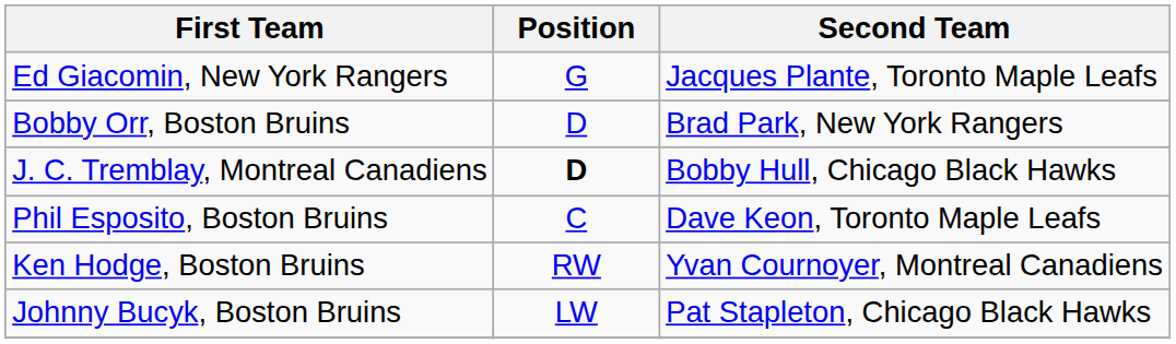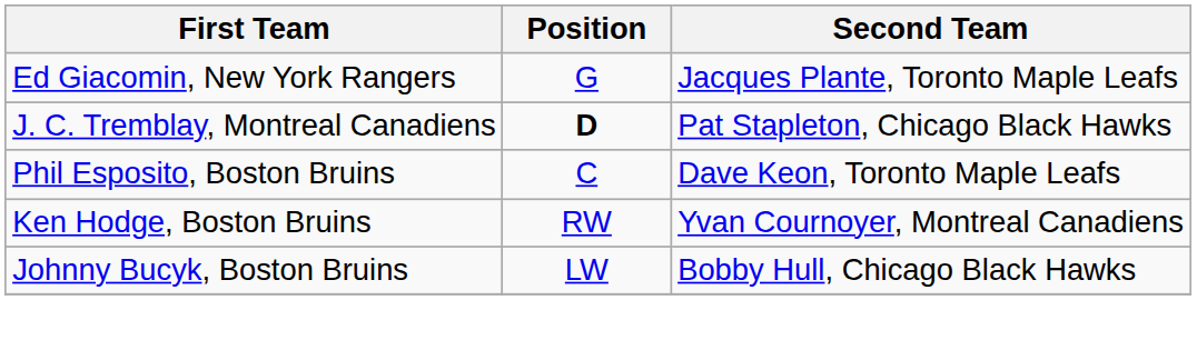- row: Bobby Orr, Boston Bruins | D | Brad Park, New York Rangers
J. C. Tremblay, Montreal Canadiens | Second Team: Bobby Hull, Chicago Black Hawks -> Pat Stapleton, Chicago Black Hawks
Johnny Bucyk, Boston Bruins | Second Team: Pat Stapleton, Chicago Black Hawks -> Bobby Hull, Chicago Black Hawks
